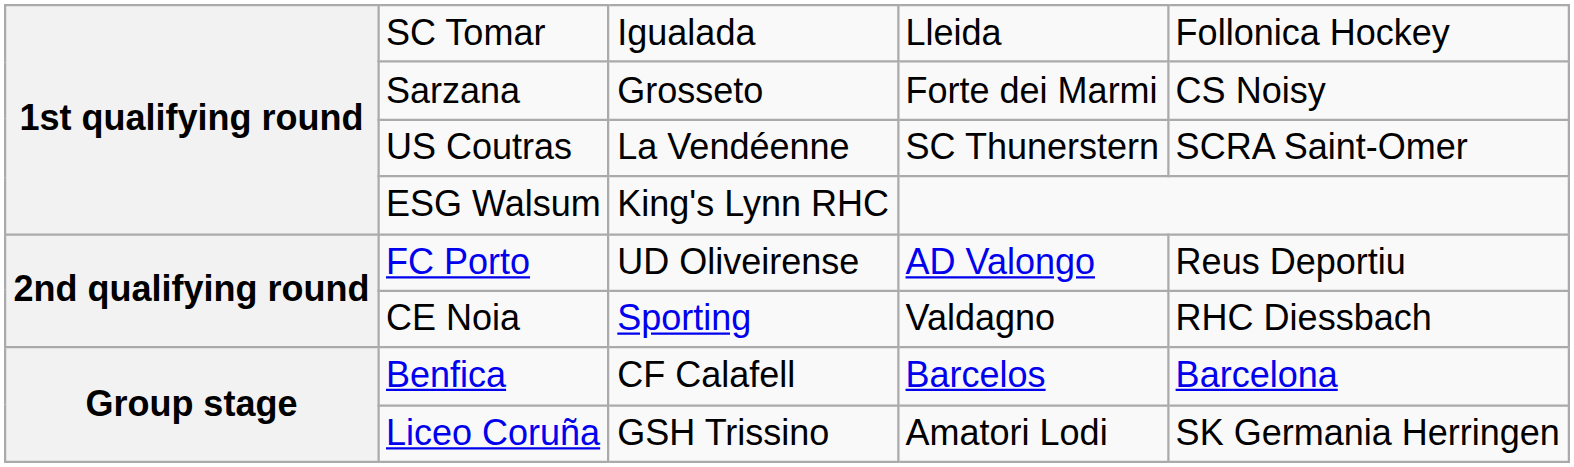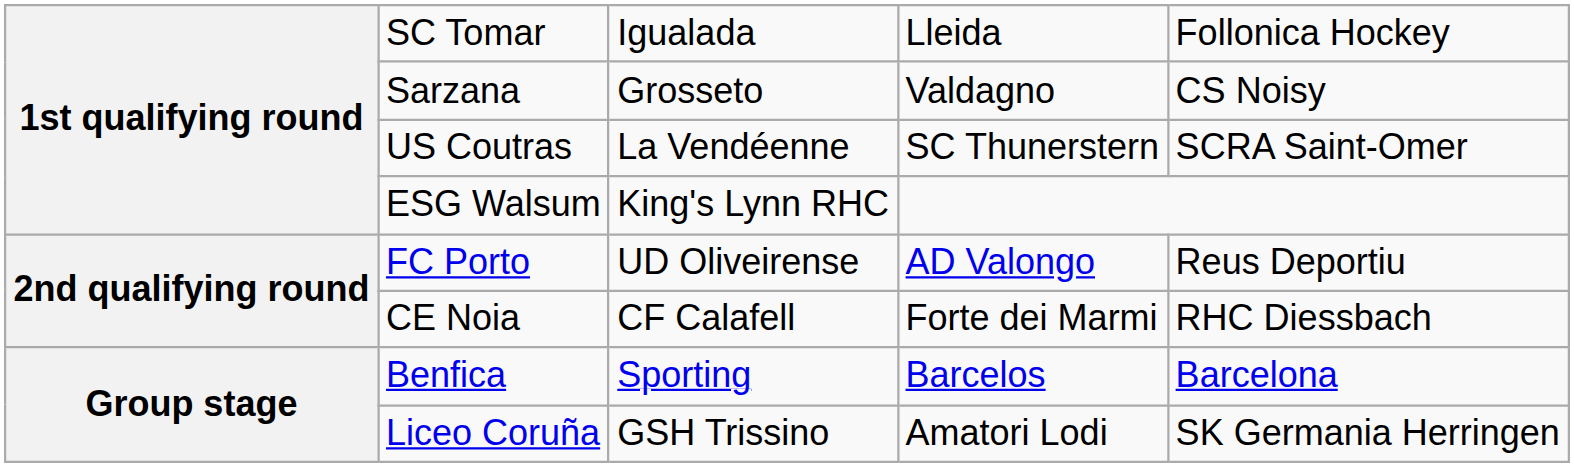Sarzana | column 4: Forte dei Marmi -> Valdagno
CE Noia | column 3: Sporting -> CF Calafell
CE Noia | column 4: Valdagno -> Forte dei Marmi
Benfica | column 3: CF Calafell -> Sporting
